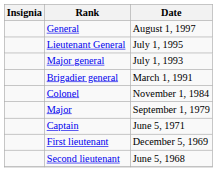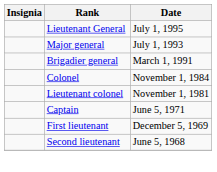- row: General | August 1, 1997
+ row: Lieutenant colonel | November 1, 1981
- row: Major | September 1, 1979
